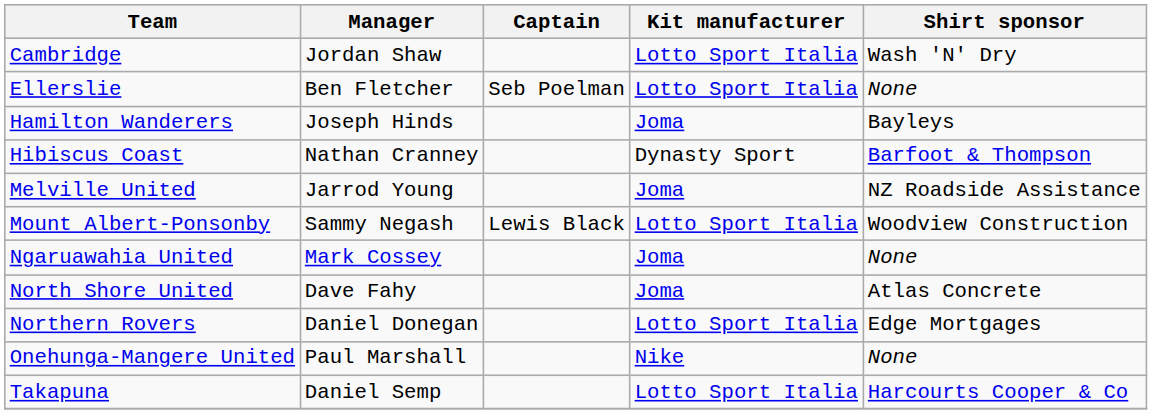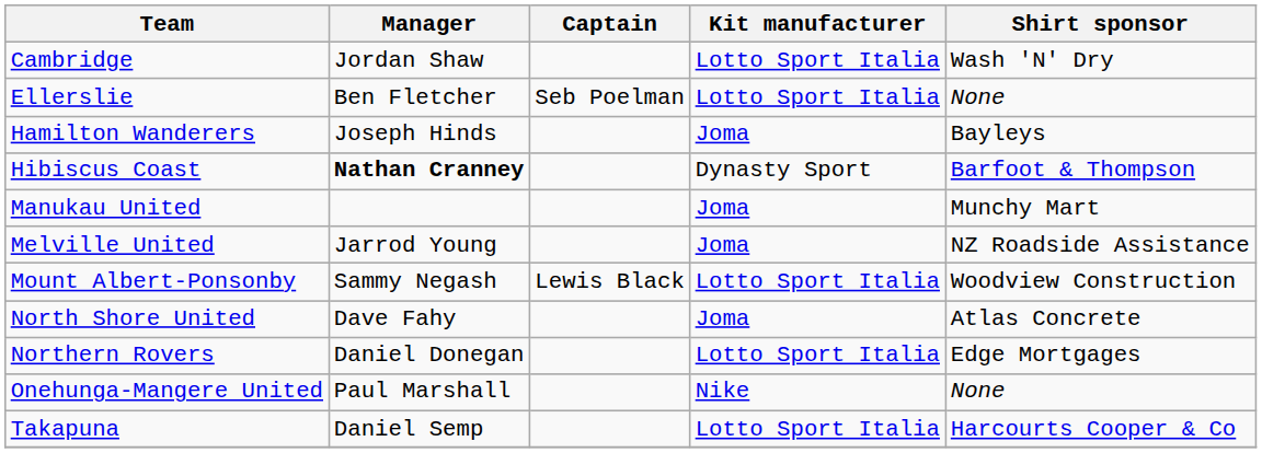Hibiscus Coast | Manager: normal -> bold
+ row: Manukau United | Joma | Munchy Mart
- row: Ngaruawahia United | Mark Cossey | Joma | None
